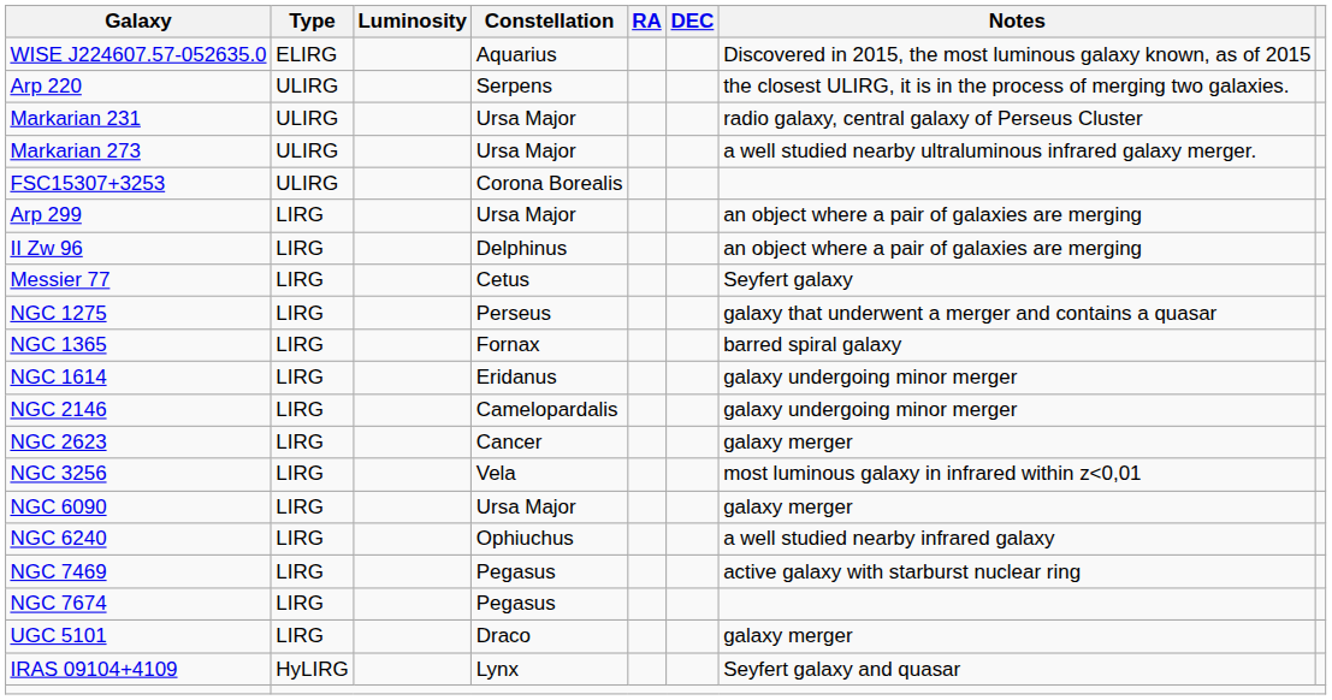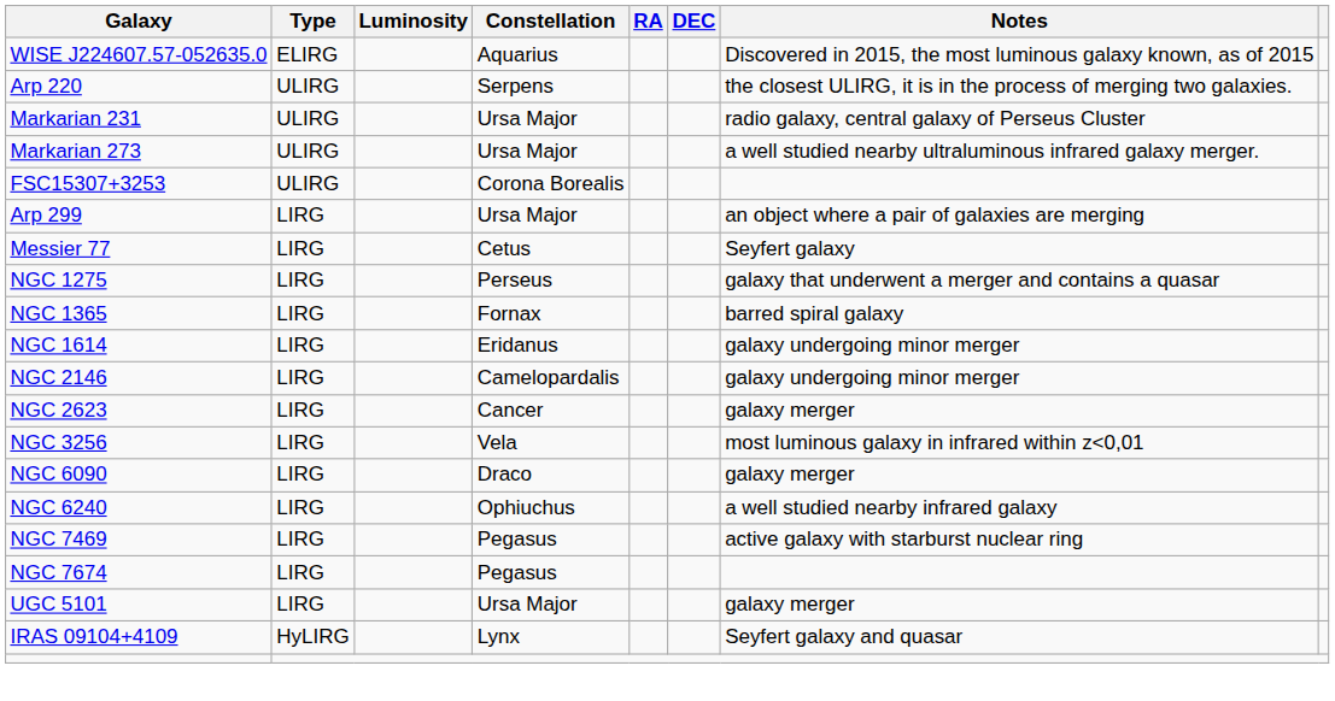- row: II Zw 96 | LIRG | Delphinus | an object where a pair of galaxies are merging
NGC 6090 | Constellation: Ursa Major -> Draco
UGC 5101 | Constellation: Draco -> Ursa Major
